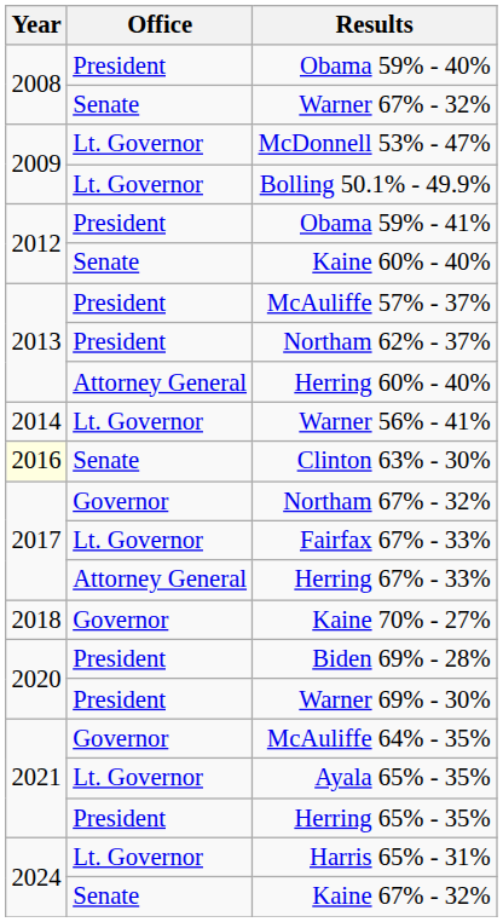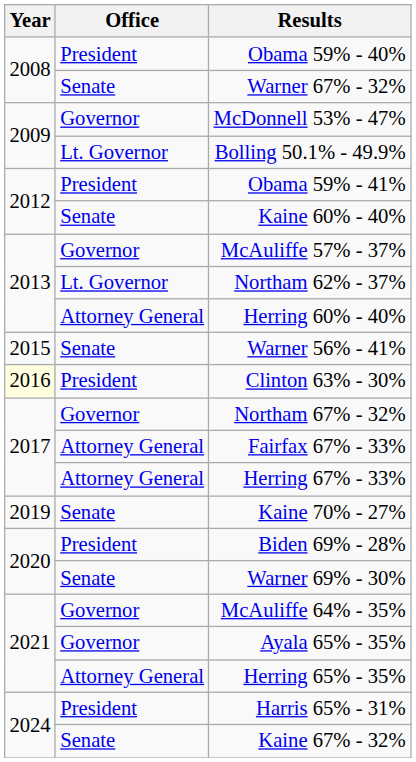McDonnell 53% - 47% | Office: Lt. Governor -> Governor
McAuliffe 57% - 37% | Office: President -> Governor
Northam 62% - 37% | Office: President -> Lt. Governor
Warner 56% - 41% | Year: 2014 -> 2015
Warner 56% - 41% | Office: Lt. Governor -> Senate
Clinton 63% - 30% | Office: Senate -> President
Fairfax 67% - 33% | Office: Lt. Governor -> Attorney General
Kaine 70% - 27% | Year: 2018 -> 2019
Kaine 70% - 27% | Office: Governor -> Senate
Warner 69% - 30% | Office: President -> Senate
Ayala 65% - 35% | Office: Lt. Governor -> Governor
Herring 65% - 35% | Office: President -> Attorney General
Harris 65% - 31% | Office: Lt. Governor -> President
